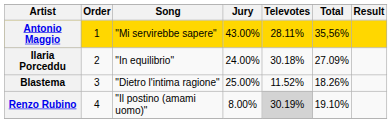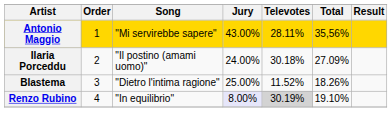Ilaria Porceddu | Song: "In equilibrio" -> "Il postino (amami uomo)"
Renzo Rubino | Song: "Il postino (amami uomo)" -> "In equilibrio"
Renzo Rubino | Jury: no background -> lavender background
